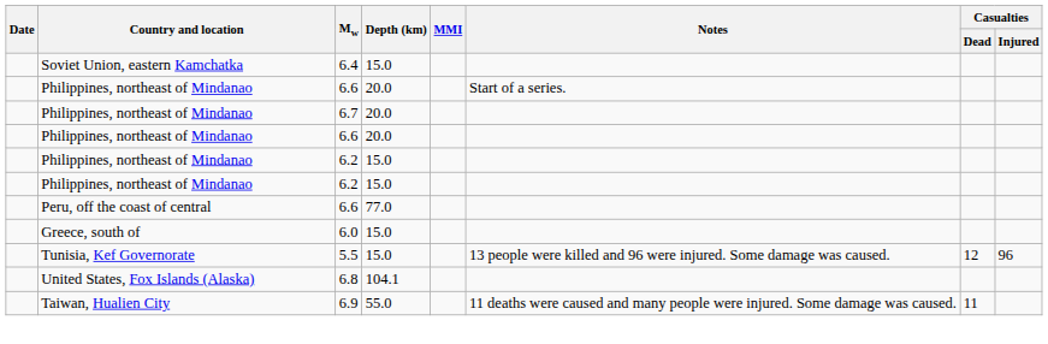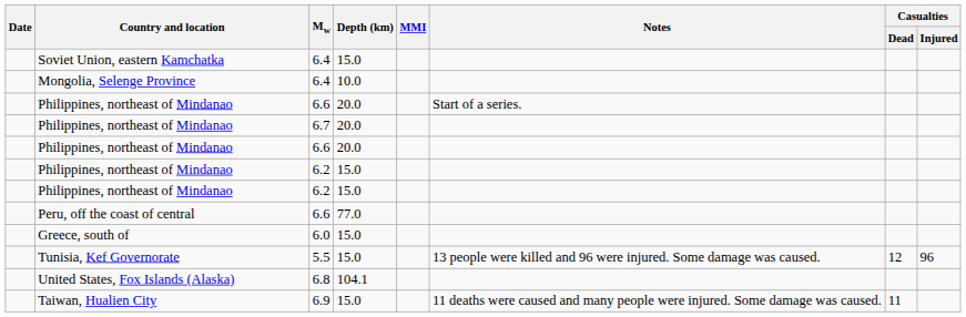+ row: Mongolia, Selenge Province | 6.4 | 10.0
Taiwan, Hualien City | Depth (km): 55.0 -> 15.0
